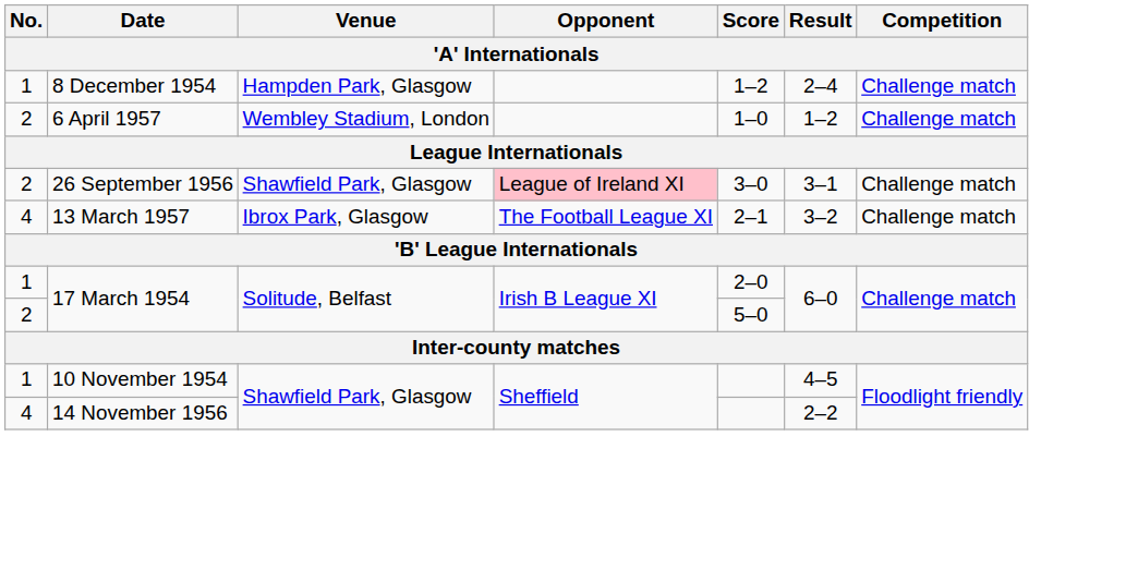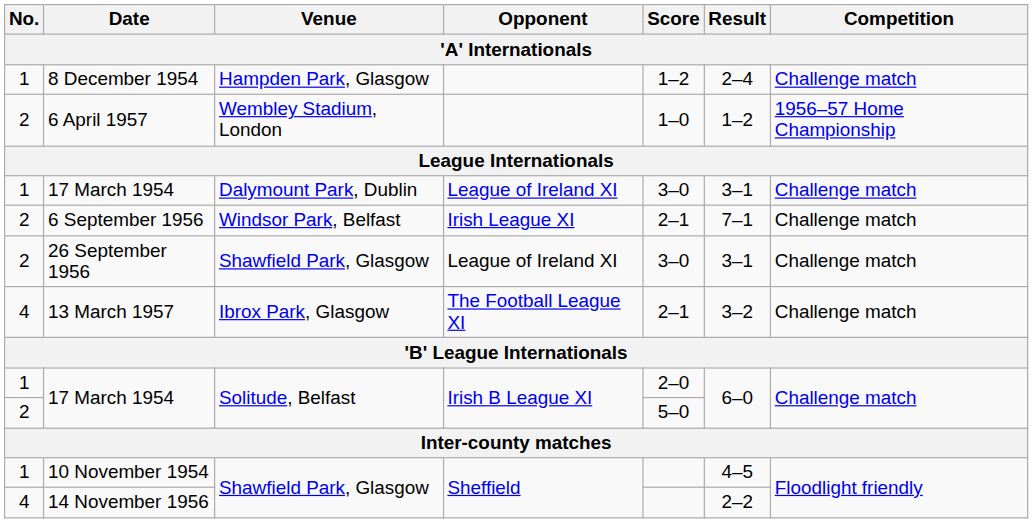6 April 1957 | Competition: Challenge match -> 1956–57 Home Championship
+ row: 1 | 17 March 1954 | Dalymount Park, Dublin | League of Ireland XI | 3–0 | 3–1 | Challenge match
+ row: 2 | 6 September 1956 | Windsor Park, Belfast | Irish League XI | 2–1 | 7–1 | Challenge match
26 September 1956 | Opponent: pink background -> no background
